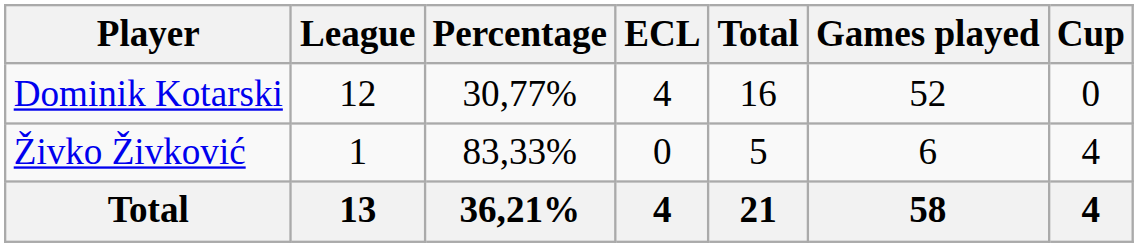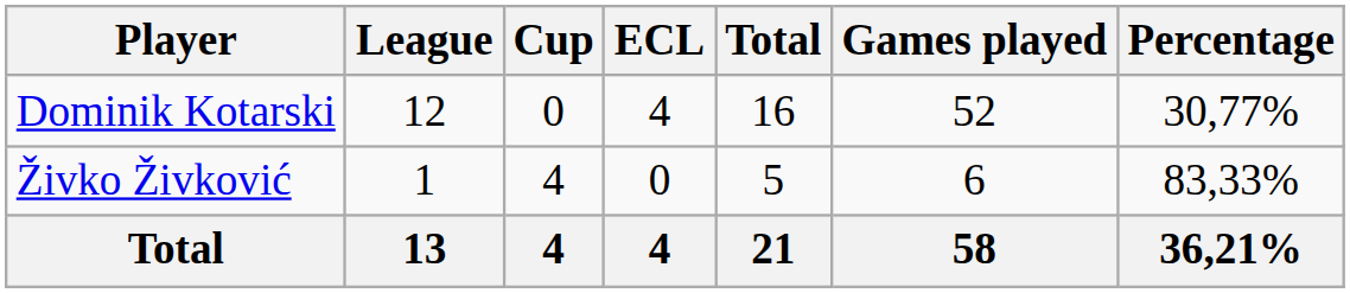columns swapped: Cup <-> Percentage
